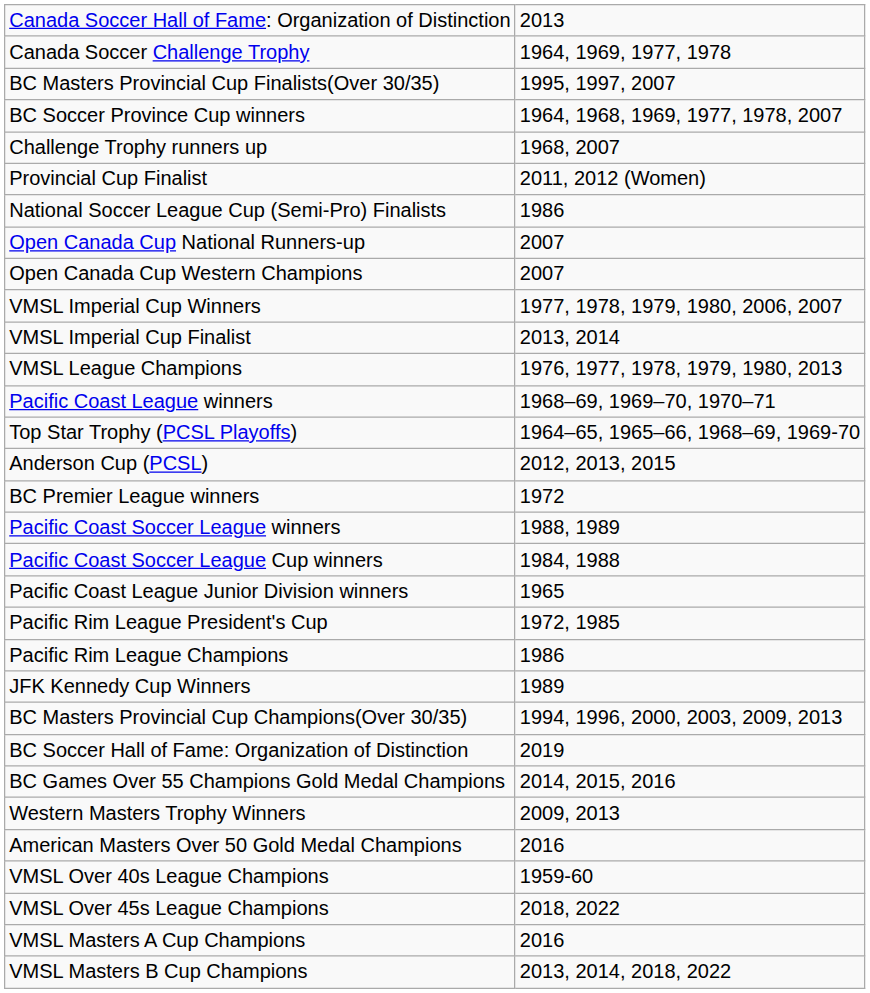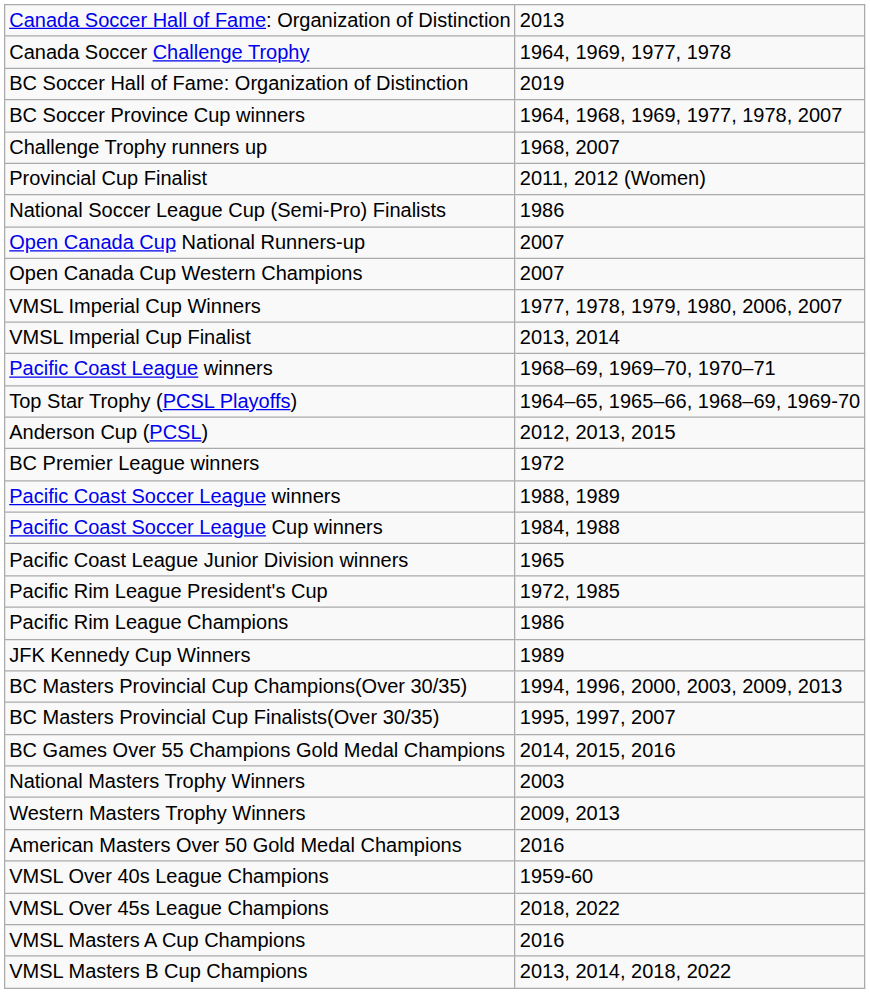rows swapped: BC Soccer Hall of Fame: Organization of Distinction <-> BC Masters Provincial Cup Finalists(Over 30/35)
- row: VMSL League Champions | 1976, 1977, 1978, 1979, 1980, 2013
+ row: National Masters Trophy Winners | 2003
